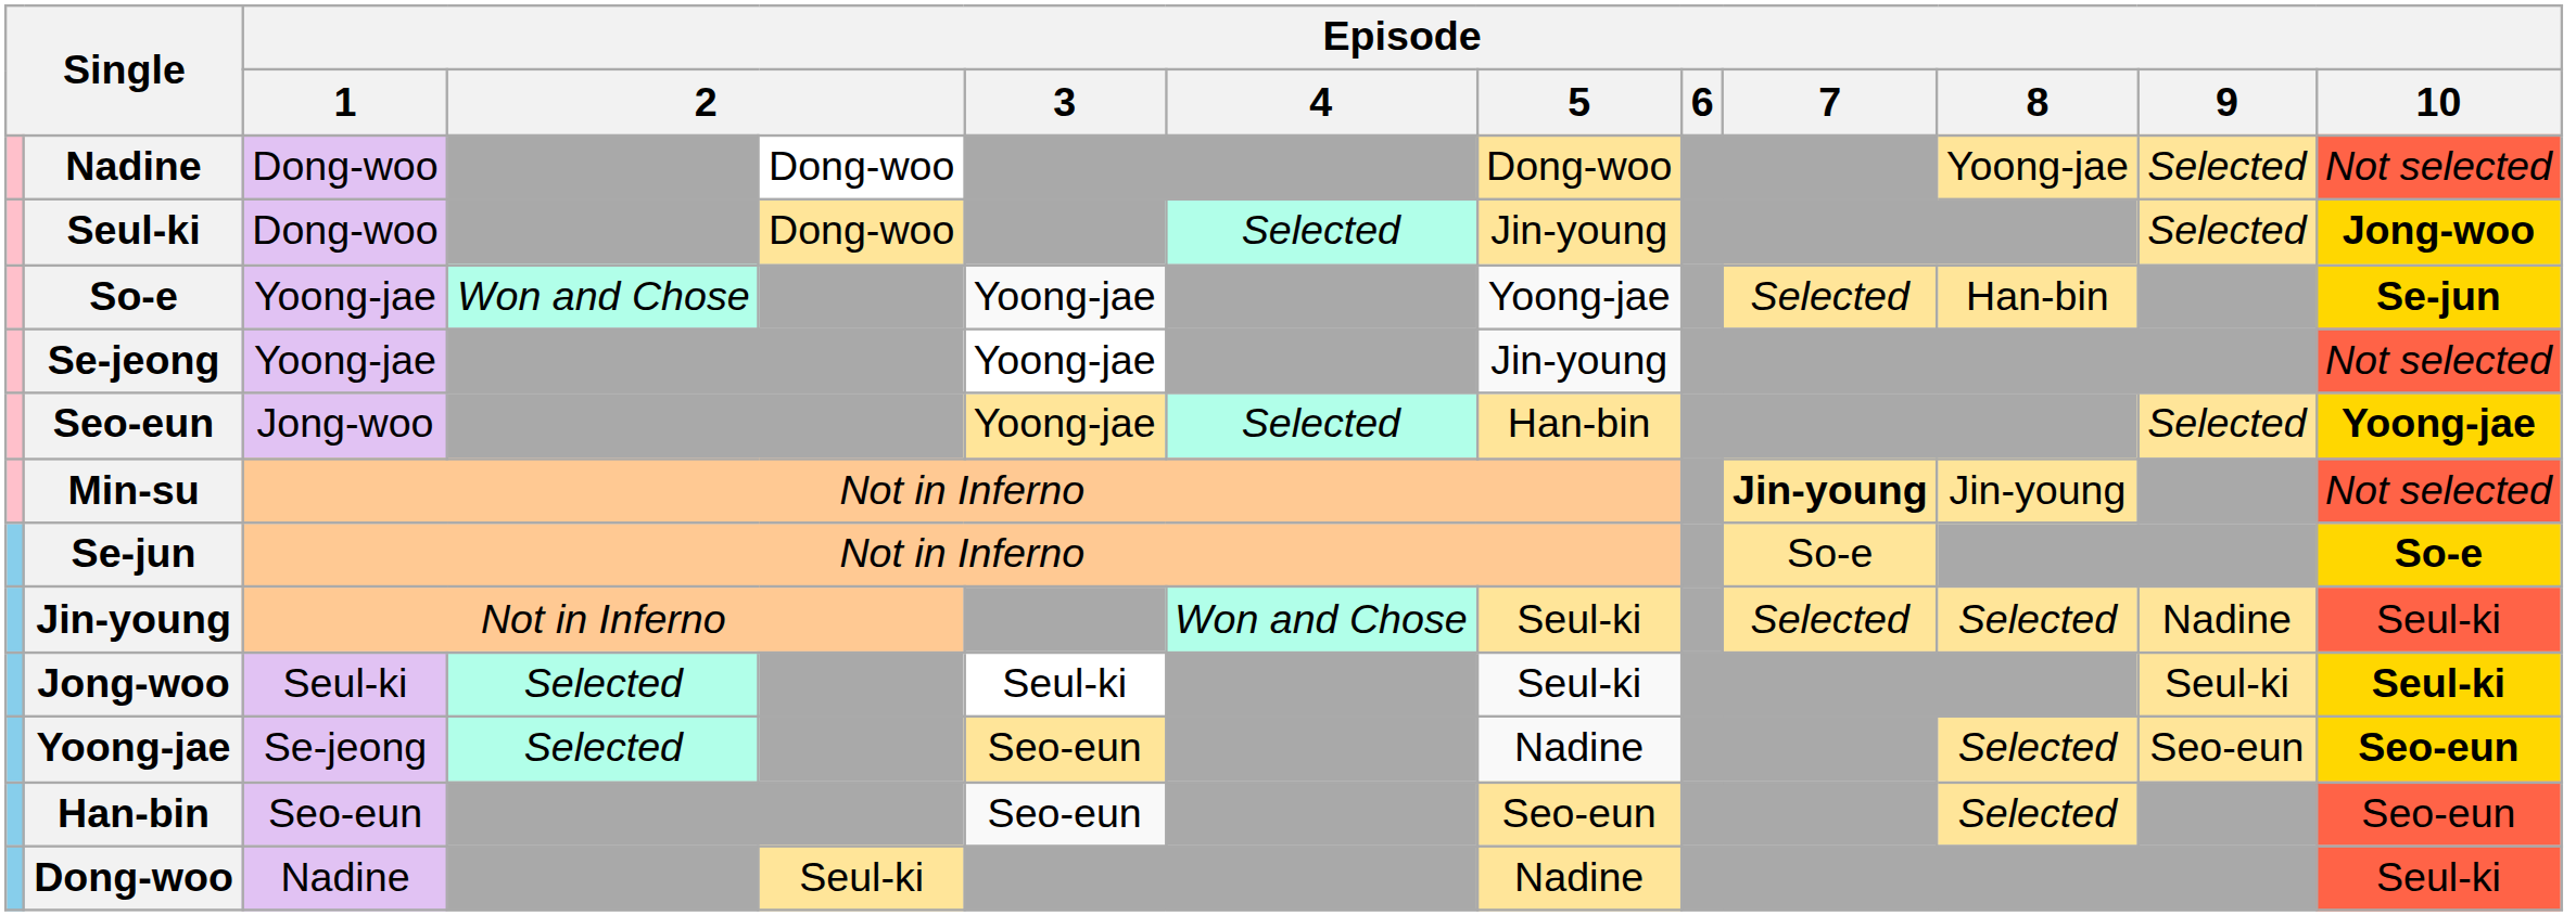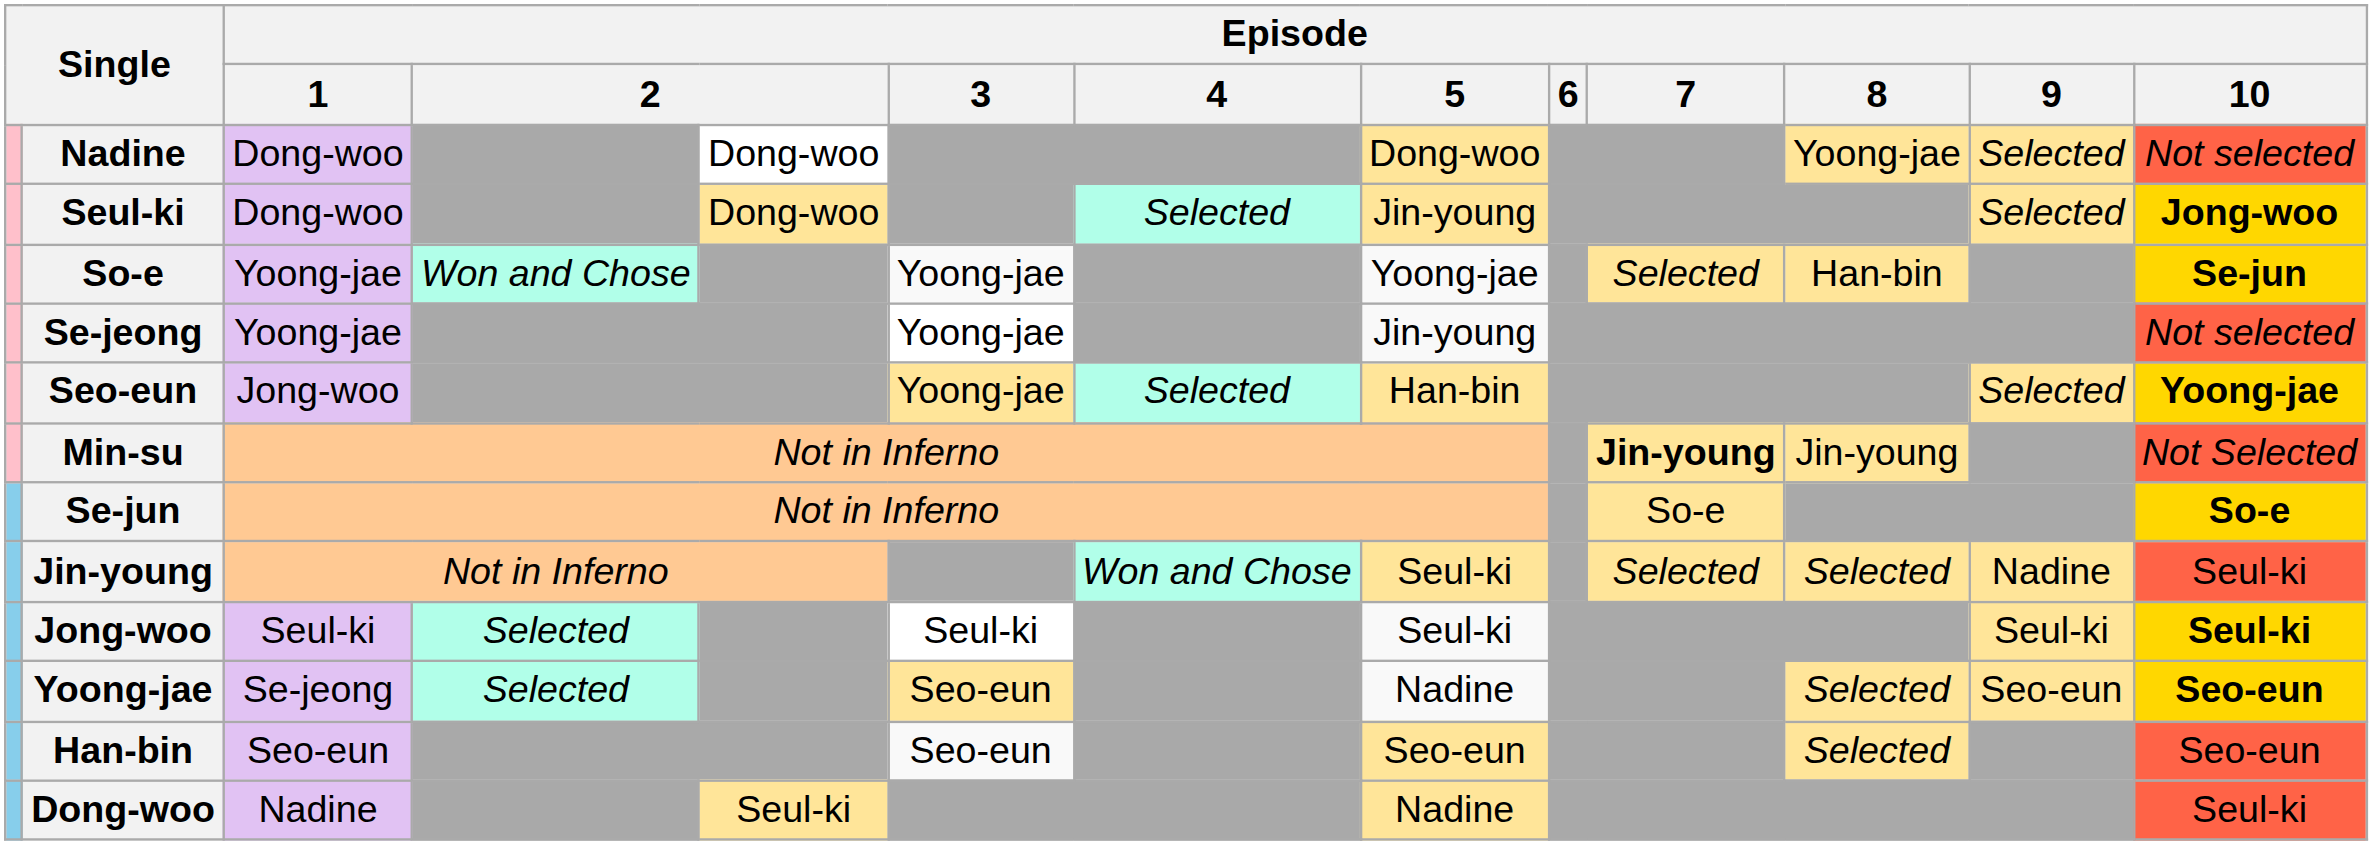Min-su | Episode / 10: Not selected -> Not Selected
